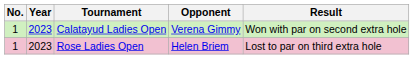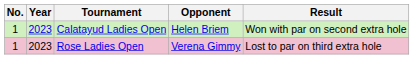Calatayud Ladies Open | Opponent: Verena Gimmy -> Helen Briem
Rose Ladies Open | Opponent: Helen Briem -> Verena Gimmy
